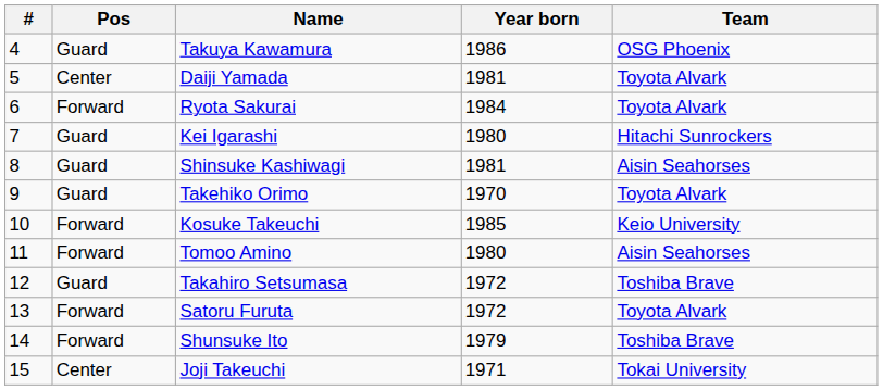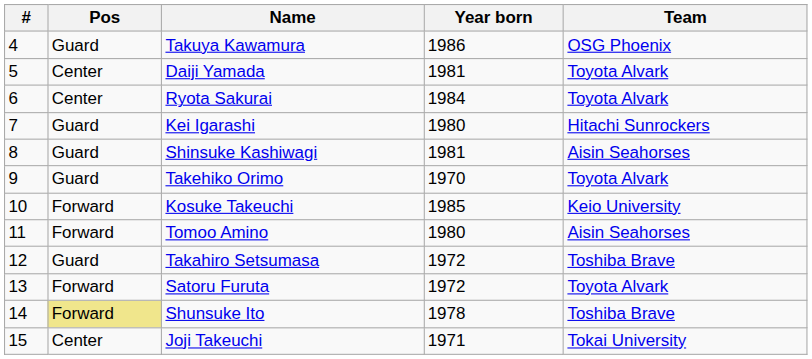Ryota Sakurai | Pos: Forward -> Center
Shunsuke Ito | Pos: no background -> khaki background
Shunsuke Ito | Year born: 1979 -> 1978
